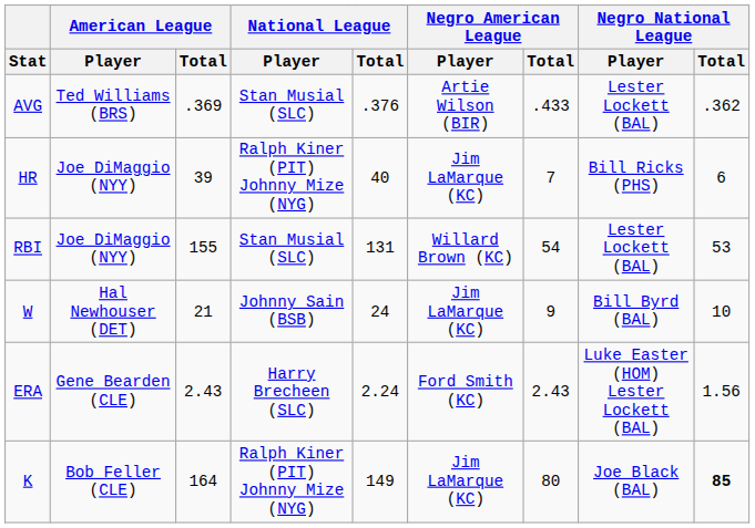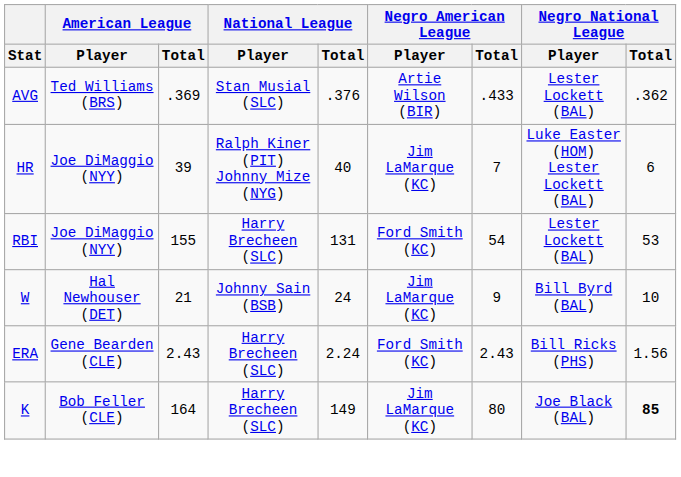HR | Negro National League / Player: Bill Ricks (PHS) -> Luke Easter (HOM) Lester Lockett (BAL)
RBI | National League / Player: Stan Musial (SLC) -> Harry Brecheen (SLC)
RBI | Negro American League / Player: Willard Brown (KC) -> Ford Smith (KC)
ERA | Negro National League / Player: Luke Easter (HOM) Lester Lockett (BAL) -> Bill Ricks (PHS)
K | National League / Player: Ralph Kiner (PIT) Johnny Mize (NYG) -> Harry Brecheen (SLC)
